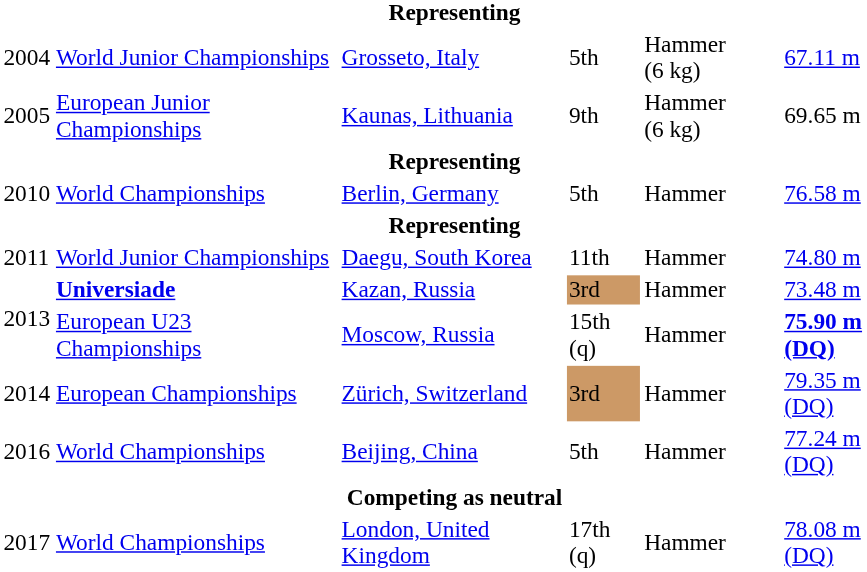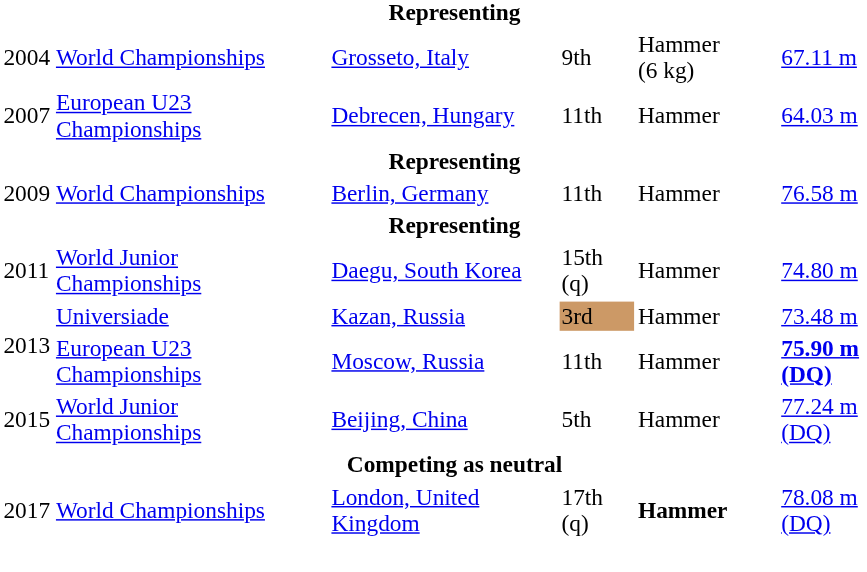Grosseto, Italy | column 2: World Junior Championships -> World Championships
Grosseto, Italy | column 4: 5th -> 9th
- row: 2005 | European Junior Championships | Kaunas, Lithuania | 9th | Hammer (6 kg) | 69.65 m
+ row: 2007 | European U23 Championships | Debrecen, Hungary | 11th | Hammer | 64.03 m
Berlin, Germany | column 1: 2010 -> 2009
Berlin, Germany | column 4: 5th -> 11th
Daegu, South Korea | column 4: 11th -> 15th (q)
Kazan, Russia | column 2: bold -> normal
Moscow, Russia | column 4: 15th (q) -> 11th
- row: 2014 | European Championships | Zürich, Switzerland | 3rd | Hammer | 79.35 m (DQ)
Beijing, China | column 1: 2016 -> 2015
Beijing, China | column 2: World Championships -> World Junior Championships
London, United Kingdom | column 5: normal -> bold
